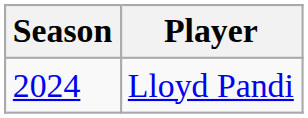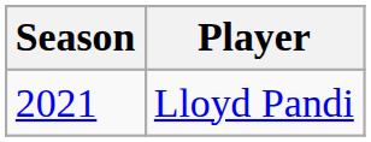Lloyd Pandi | Season: 2024 -> 2021
